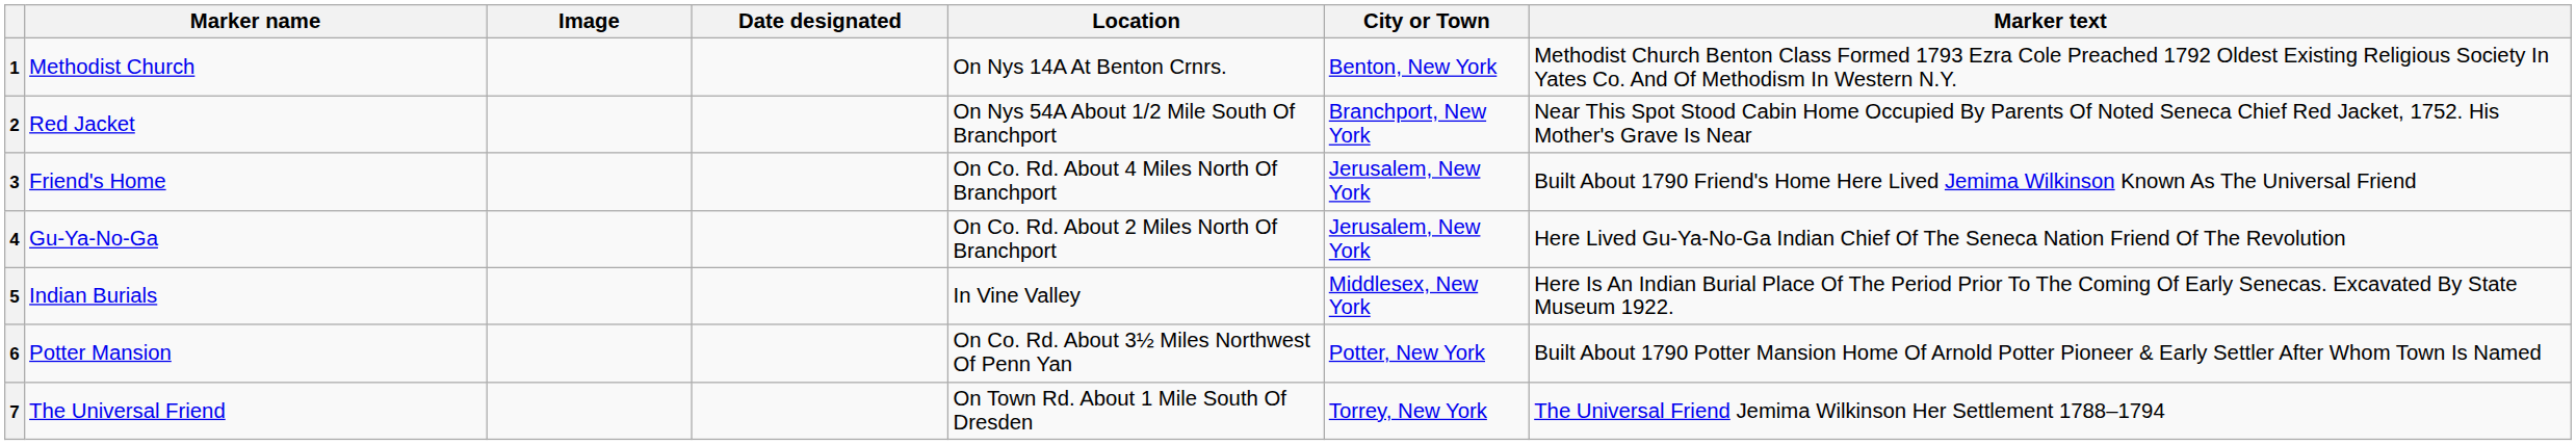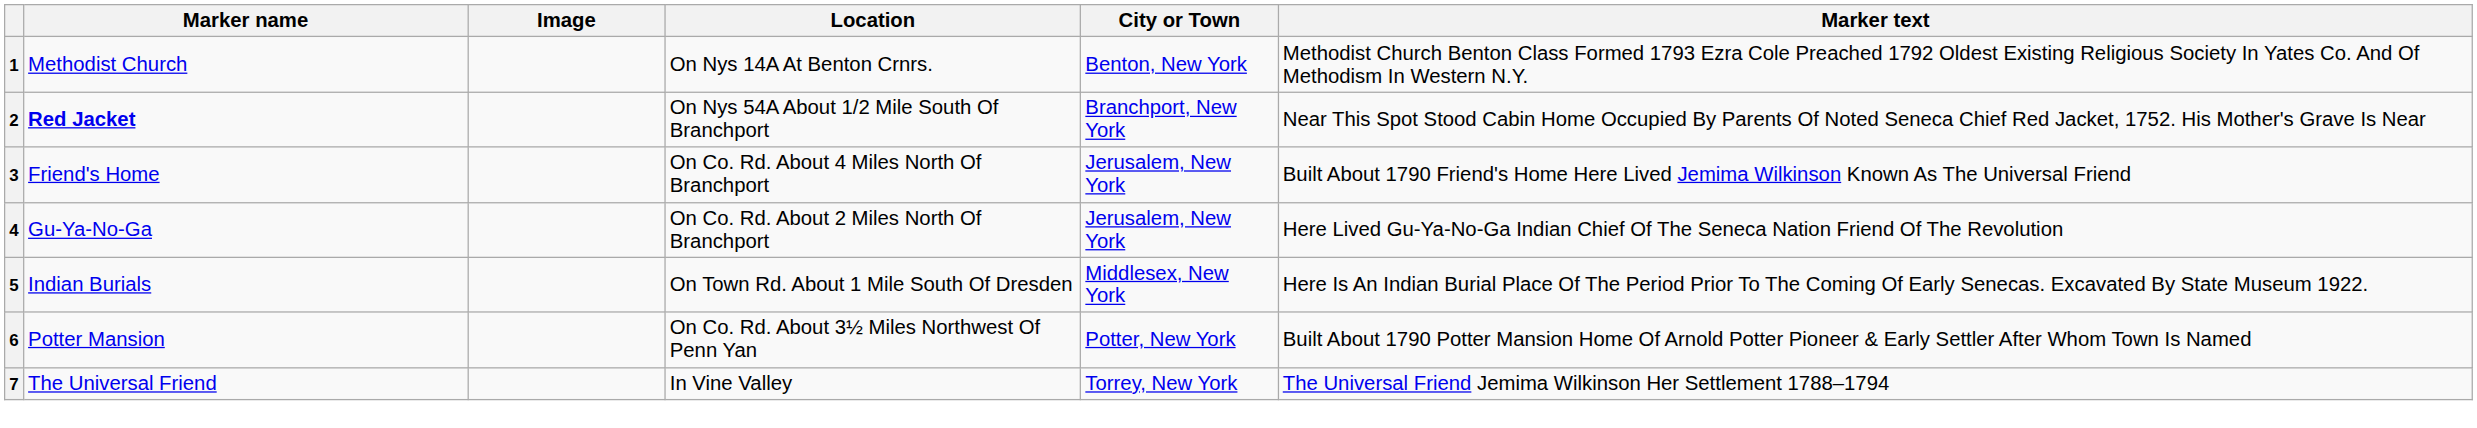- column: Date designated
2 | Marker name: normal -> bold
5 | Location: In Vine Valley -> On Town Rd. About 1 Mile South Of Dresden
7 | Location: On Town Rd. About 1 Mile South Of Dresden -> In Vine Valley
